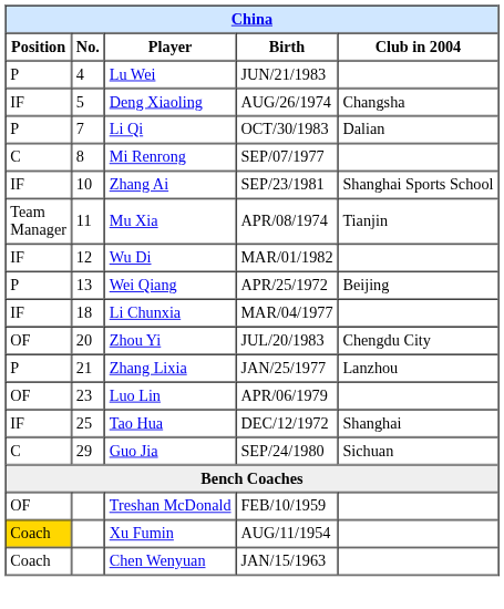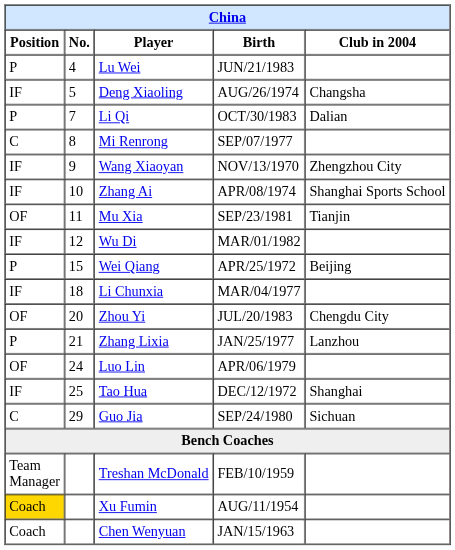+ row: IF | 9 | Wang Xiaoyan | NOV/13/1970 | Zhengzhou City
Zhang Ai | Birth: SEP/23/1981 -> APR/08/1974
Mu Xia | Position: Team Manager -> OF
Mu Xia | Birth: APR/08/1974 -> SEP/23/1981
Wei Qiang | No.: 13 -> 15
Luo Lin | No.: 23 -> 24
Treshan McDonald | Position: OF -> Team Manager
